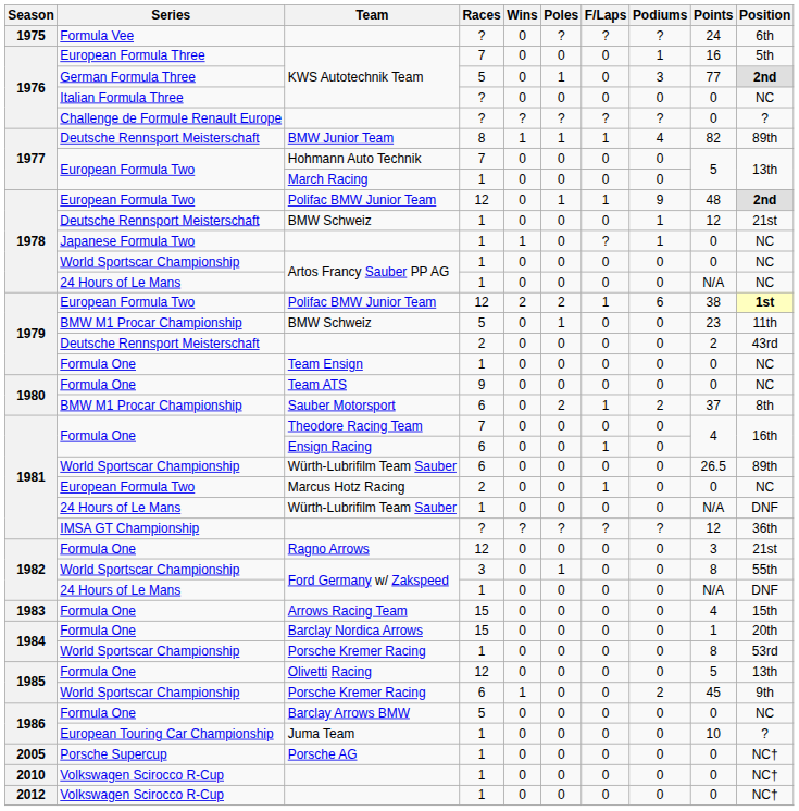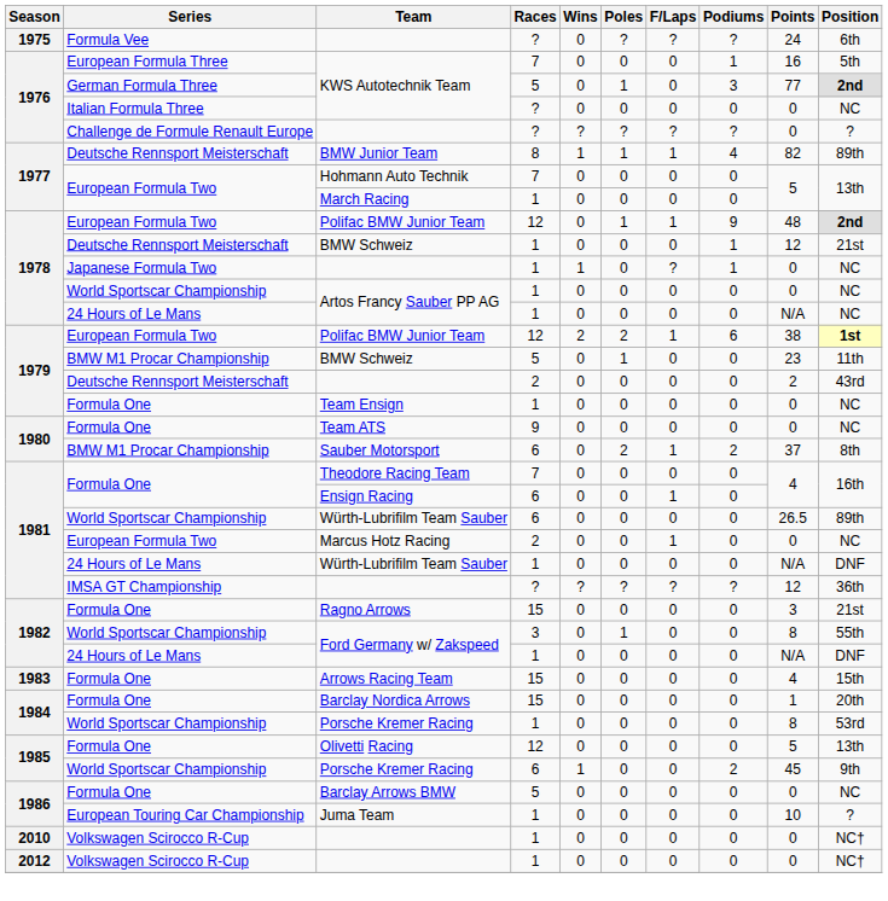Ragno Arrows | Races: 12 -> 15
- row: 2005 | Porsche Supercup | Porsche AG | 1 | 0 | 0 | 0 | 0 | 0 | NC†
